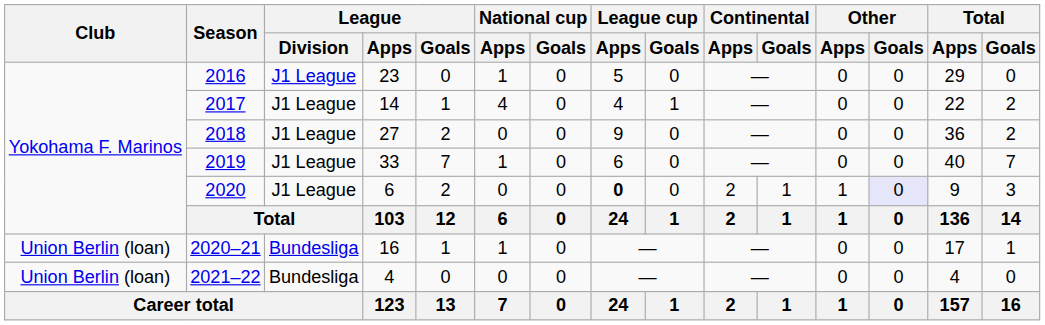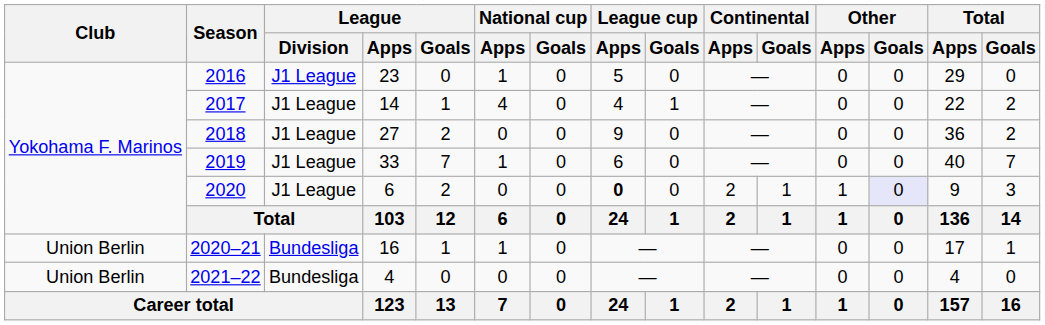2020–21 | Club: Union Berlin (loan) -> Union Berlin
2021–22 | Club: Union Berlin (loan) -> Union Berlin
